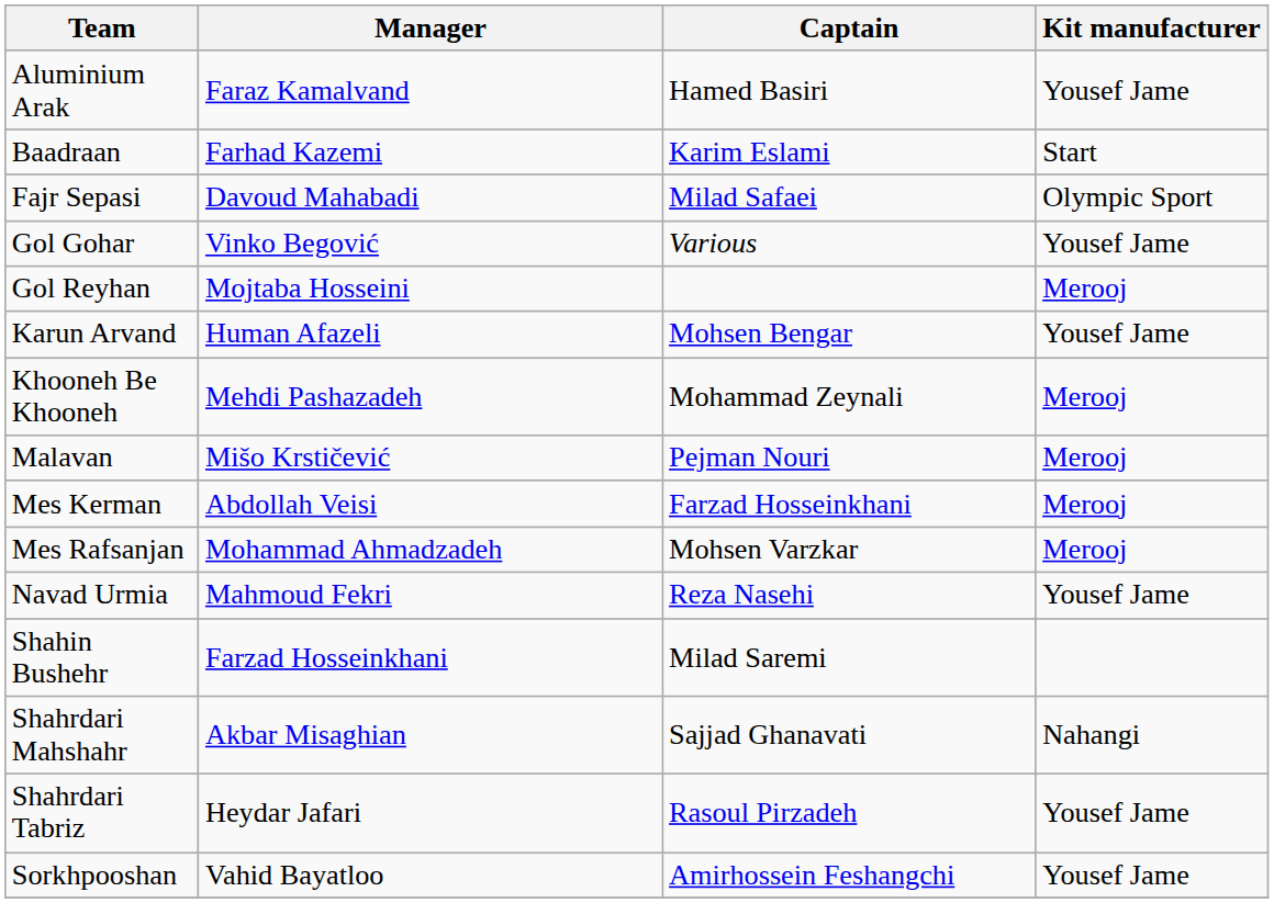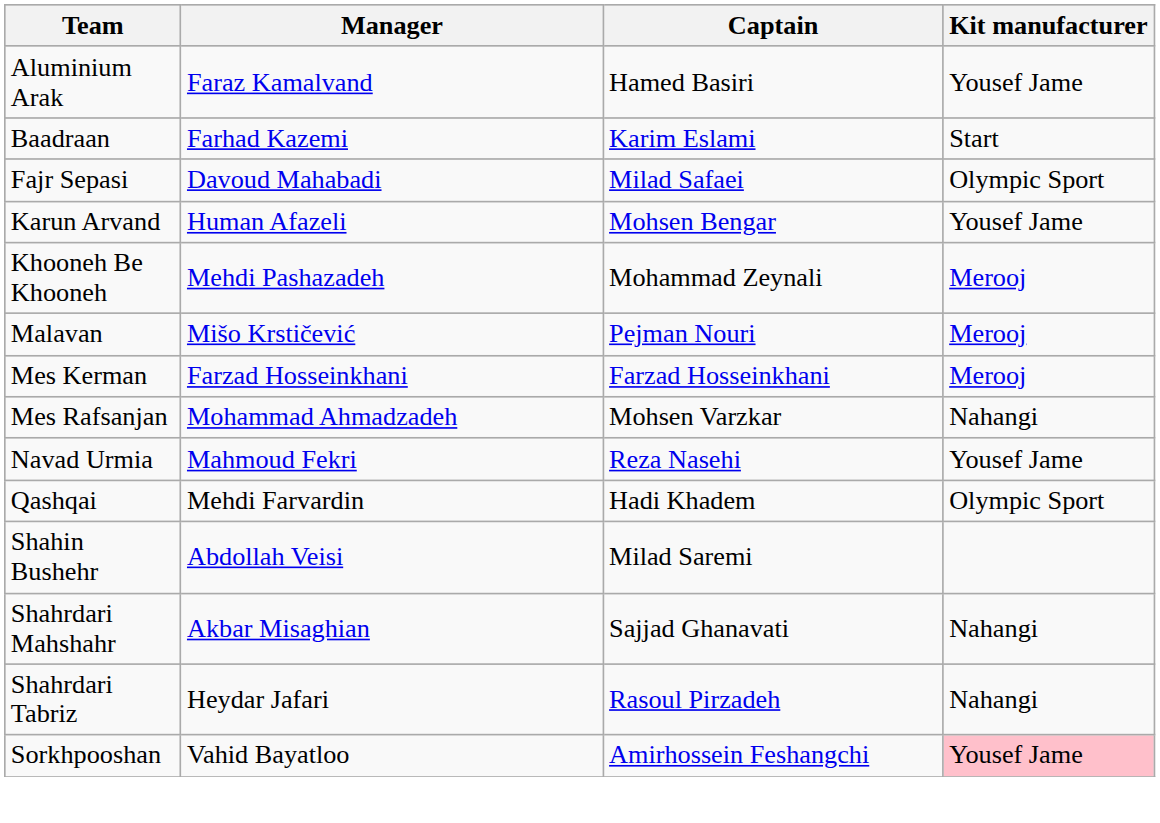- row: Gol Gohar | Vinko Begović | Various | Yousef Jame
- row: Gol Reyhan | Mojtaba Hosseini | Merooj
Mes Kerman | Manager: Abdollah Veisi -> Farzad Hosseinkhani
Mes Rafsanjan | Kit manufacturer: Merooj -> Nahangi
+ row: Qashqai | Mehdi Farvardin | Hadi Khadem | Olympic Sport
Shahin Bushehr | Manager: Farzad Hosseinkhani -> Abdollah Veisi
Shahrdari Tabriz | Kit manufacturer: Yousef Jame -> Nahangi
Sorkhpooshan | Kit manufacturer: no background -> pink background
